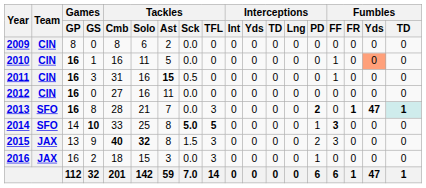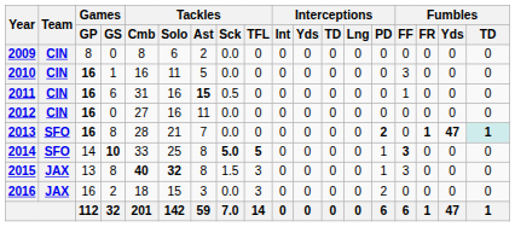2010 | Fumbles / FF: 1 -> 3
2010 | Fumbles / Yds: lightsalmon background -> no background
2011 | Games / GS: 3 -> 6
2013 | Tackles / TFL: 3 -> 0
2015 | Games / GS: 9 -> 8
2015 | Interceptions / PD: 2 -> 1
2016 | Interceptions / PD: 1 -> 2
